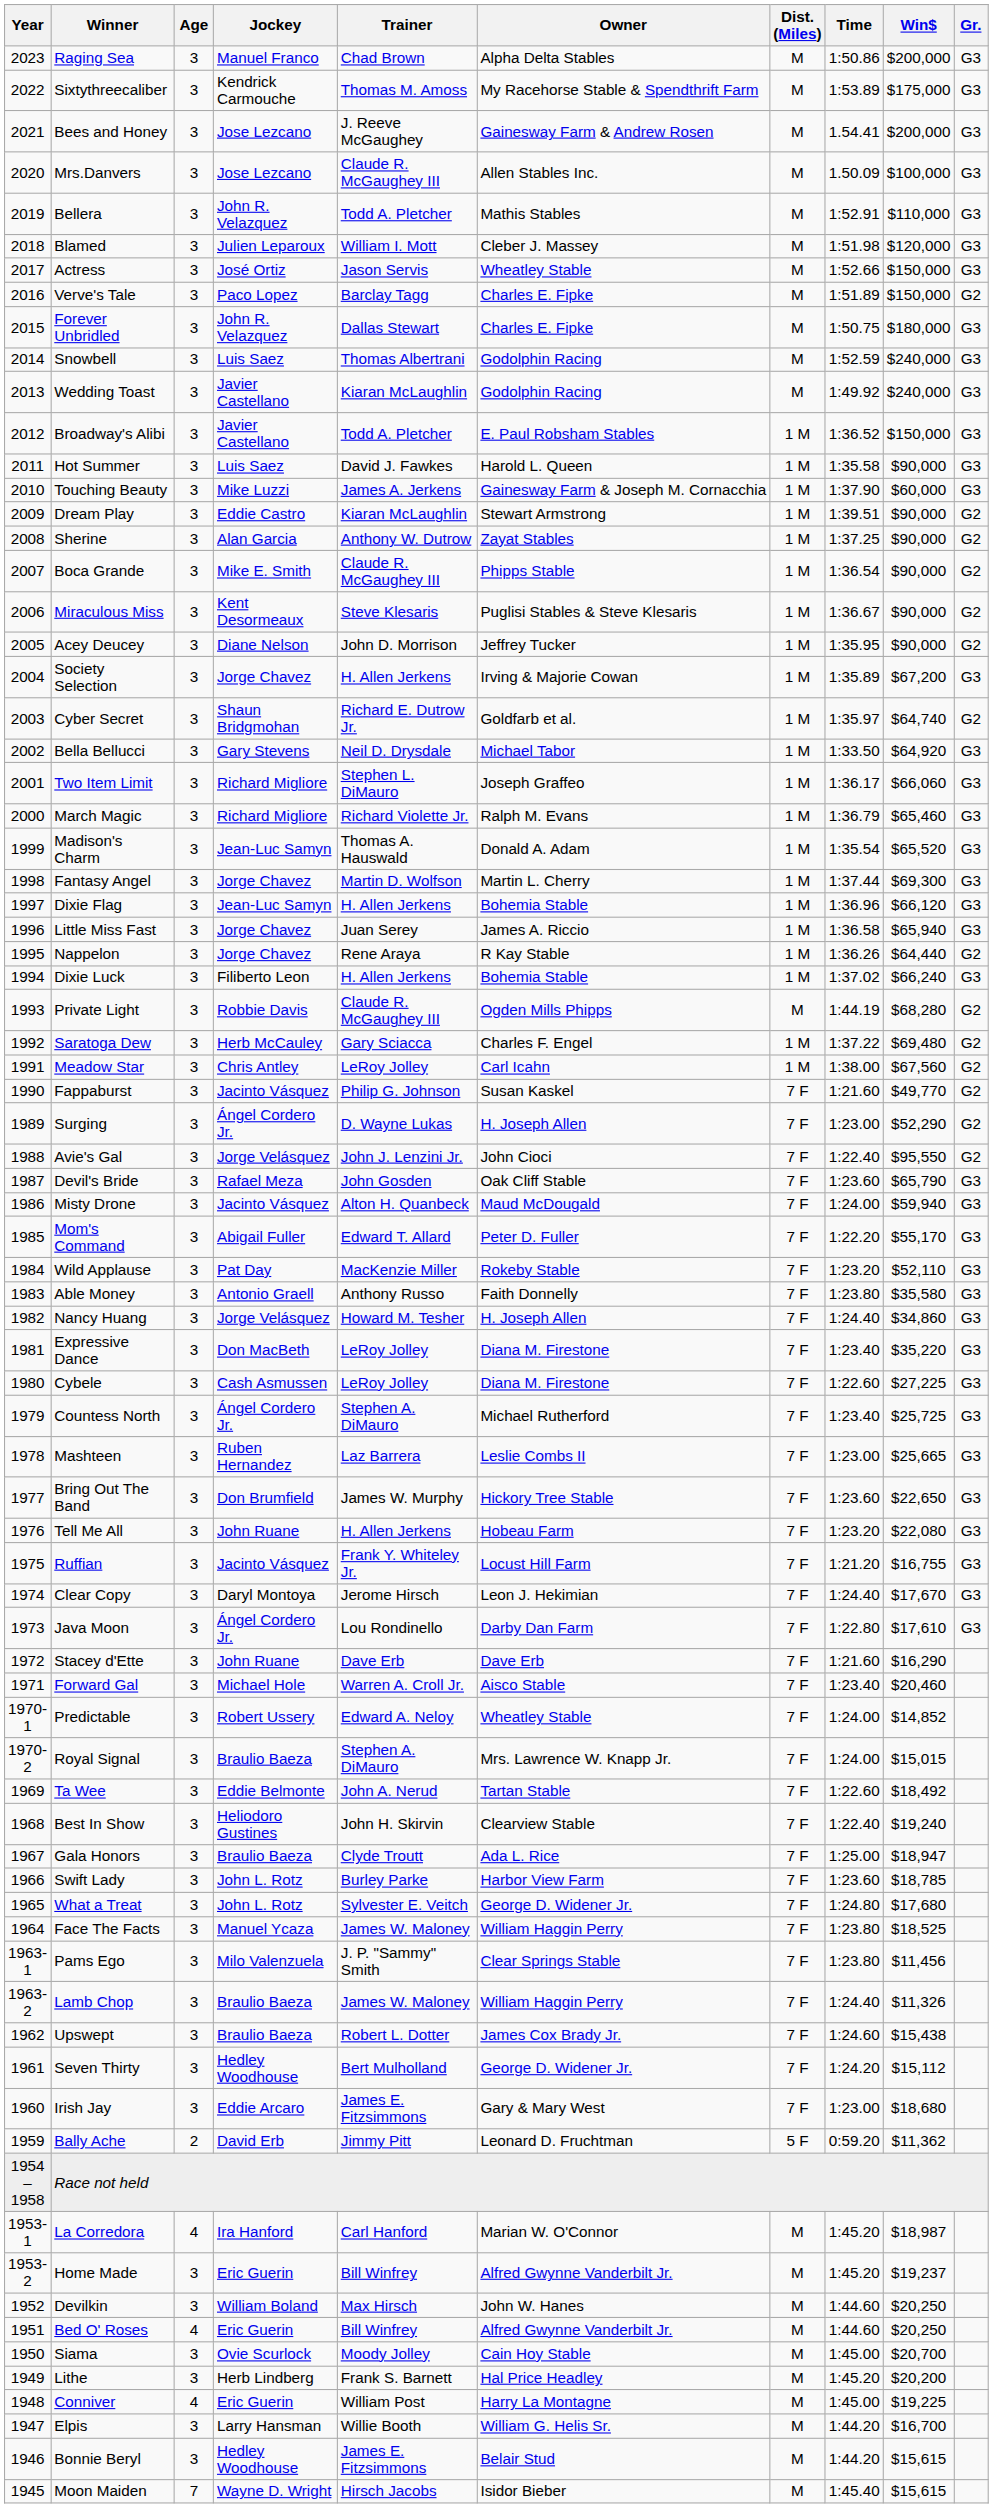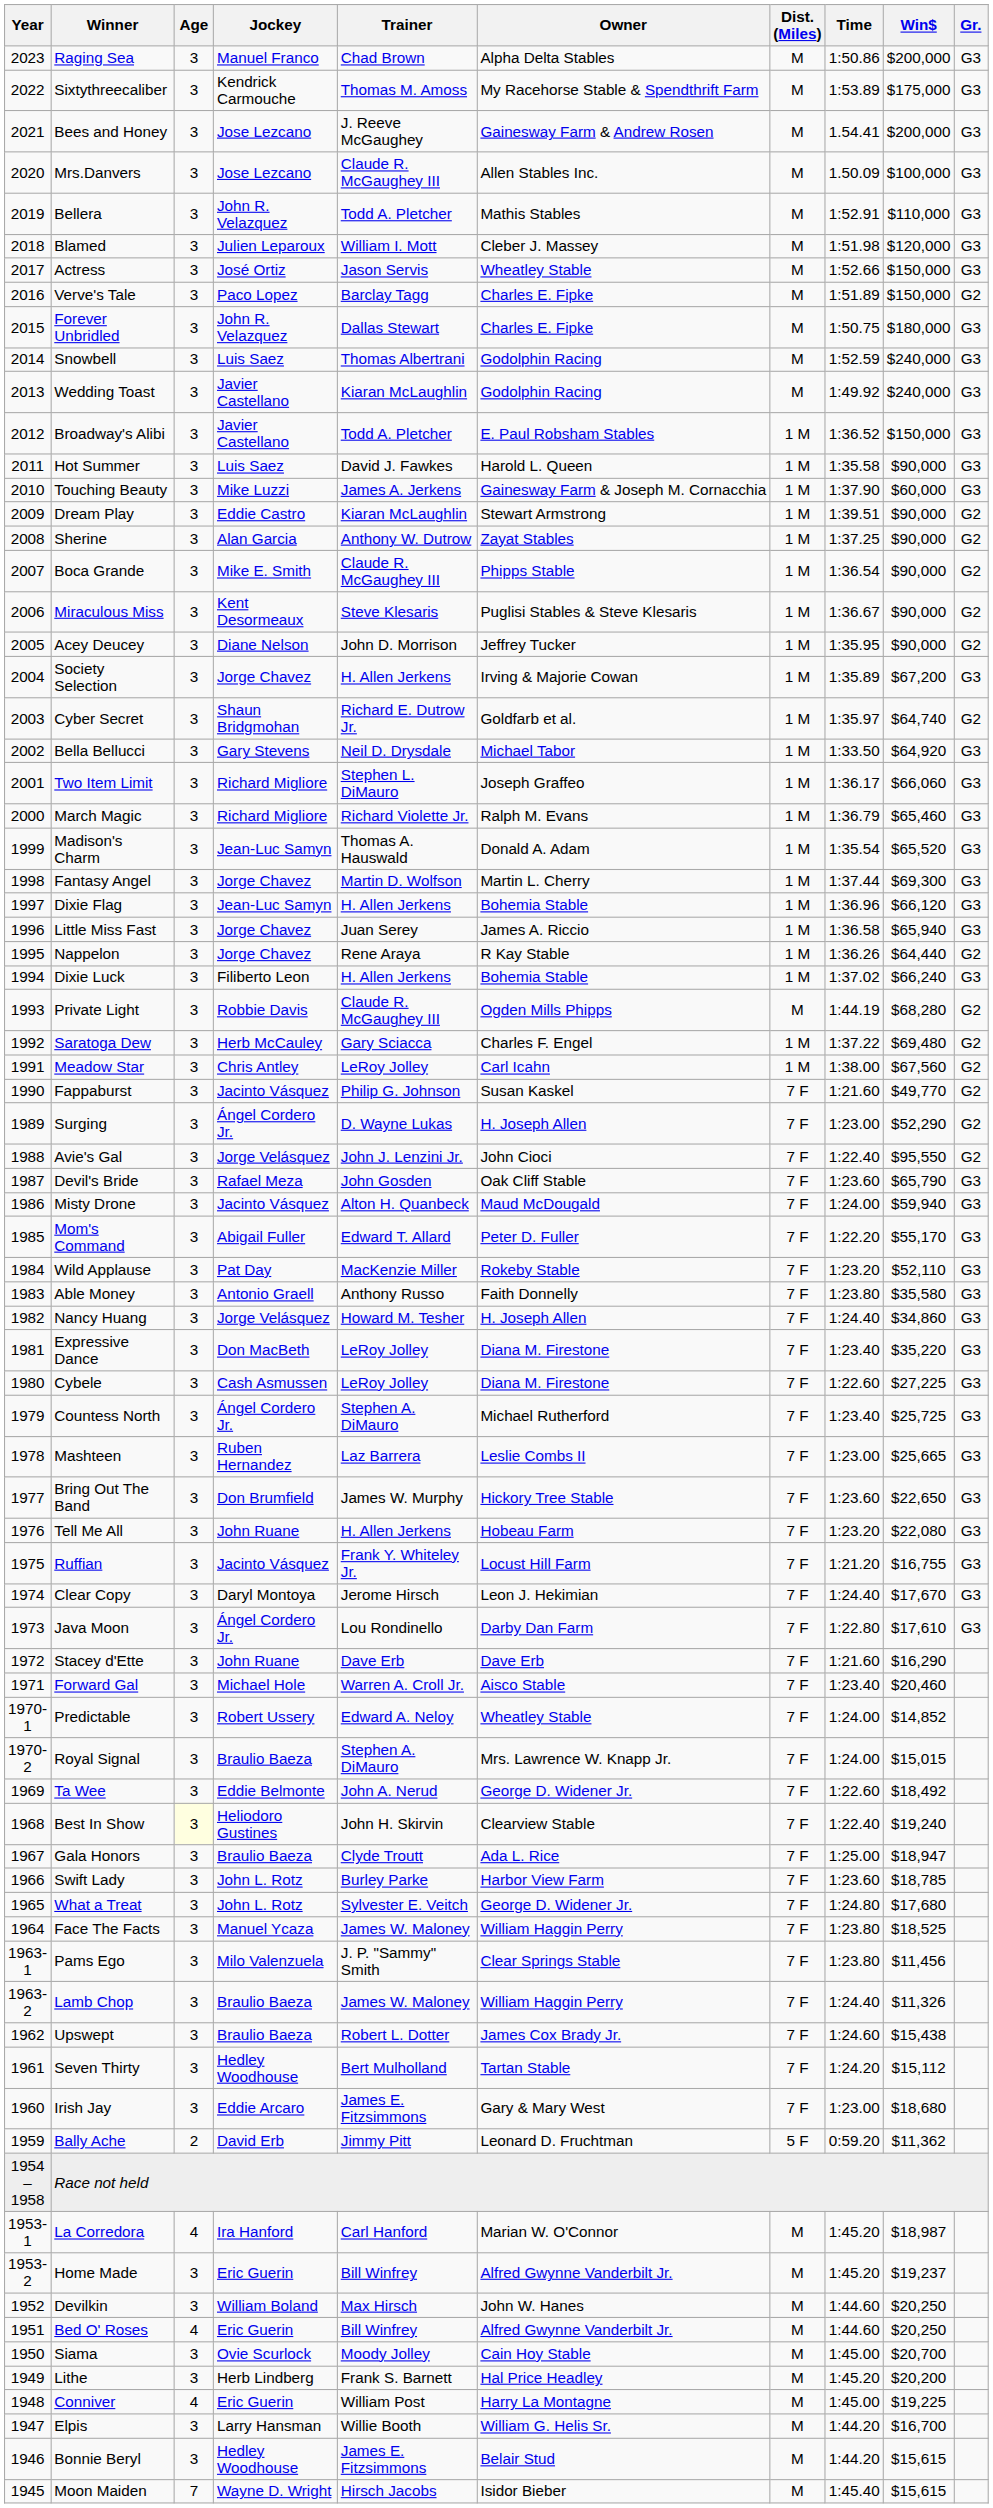Ta Wee | Owner: Tartan Stable -> George D. Widener Jr.
Best In Show | Age: no background -> lightyellow background
Seven Thirty | Owner: George D. Widener Jr. -> Tartan Stable
